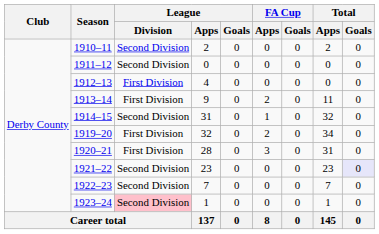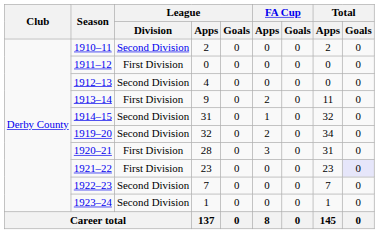1911–12 | League / Division: Second Division -> First Division
1912–13 | League / Division: First Division -> Second Division
1919–20 | League / Division: First Division -> Second Division
1921–22 | League / Division: Second Division -> First Division
1923–24 | League / Division: pink background -> no background
